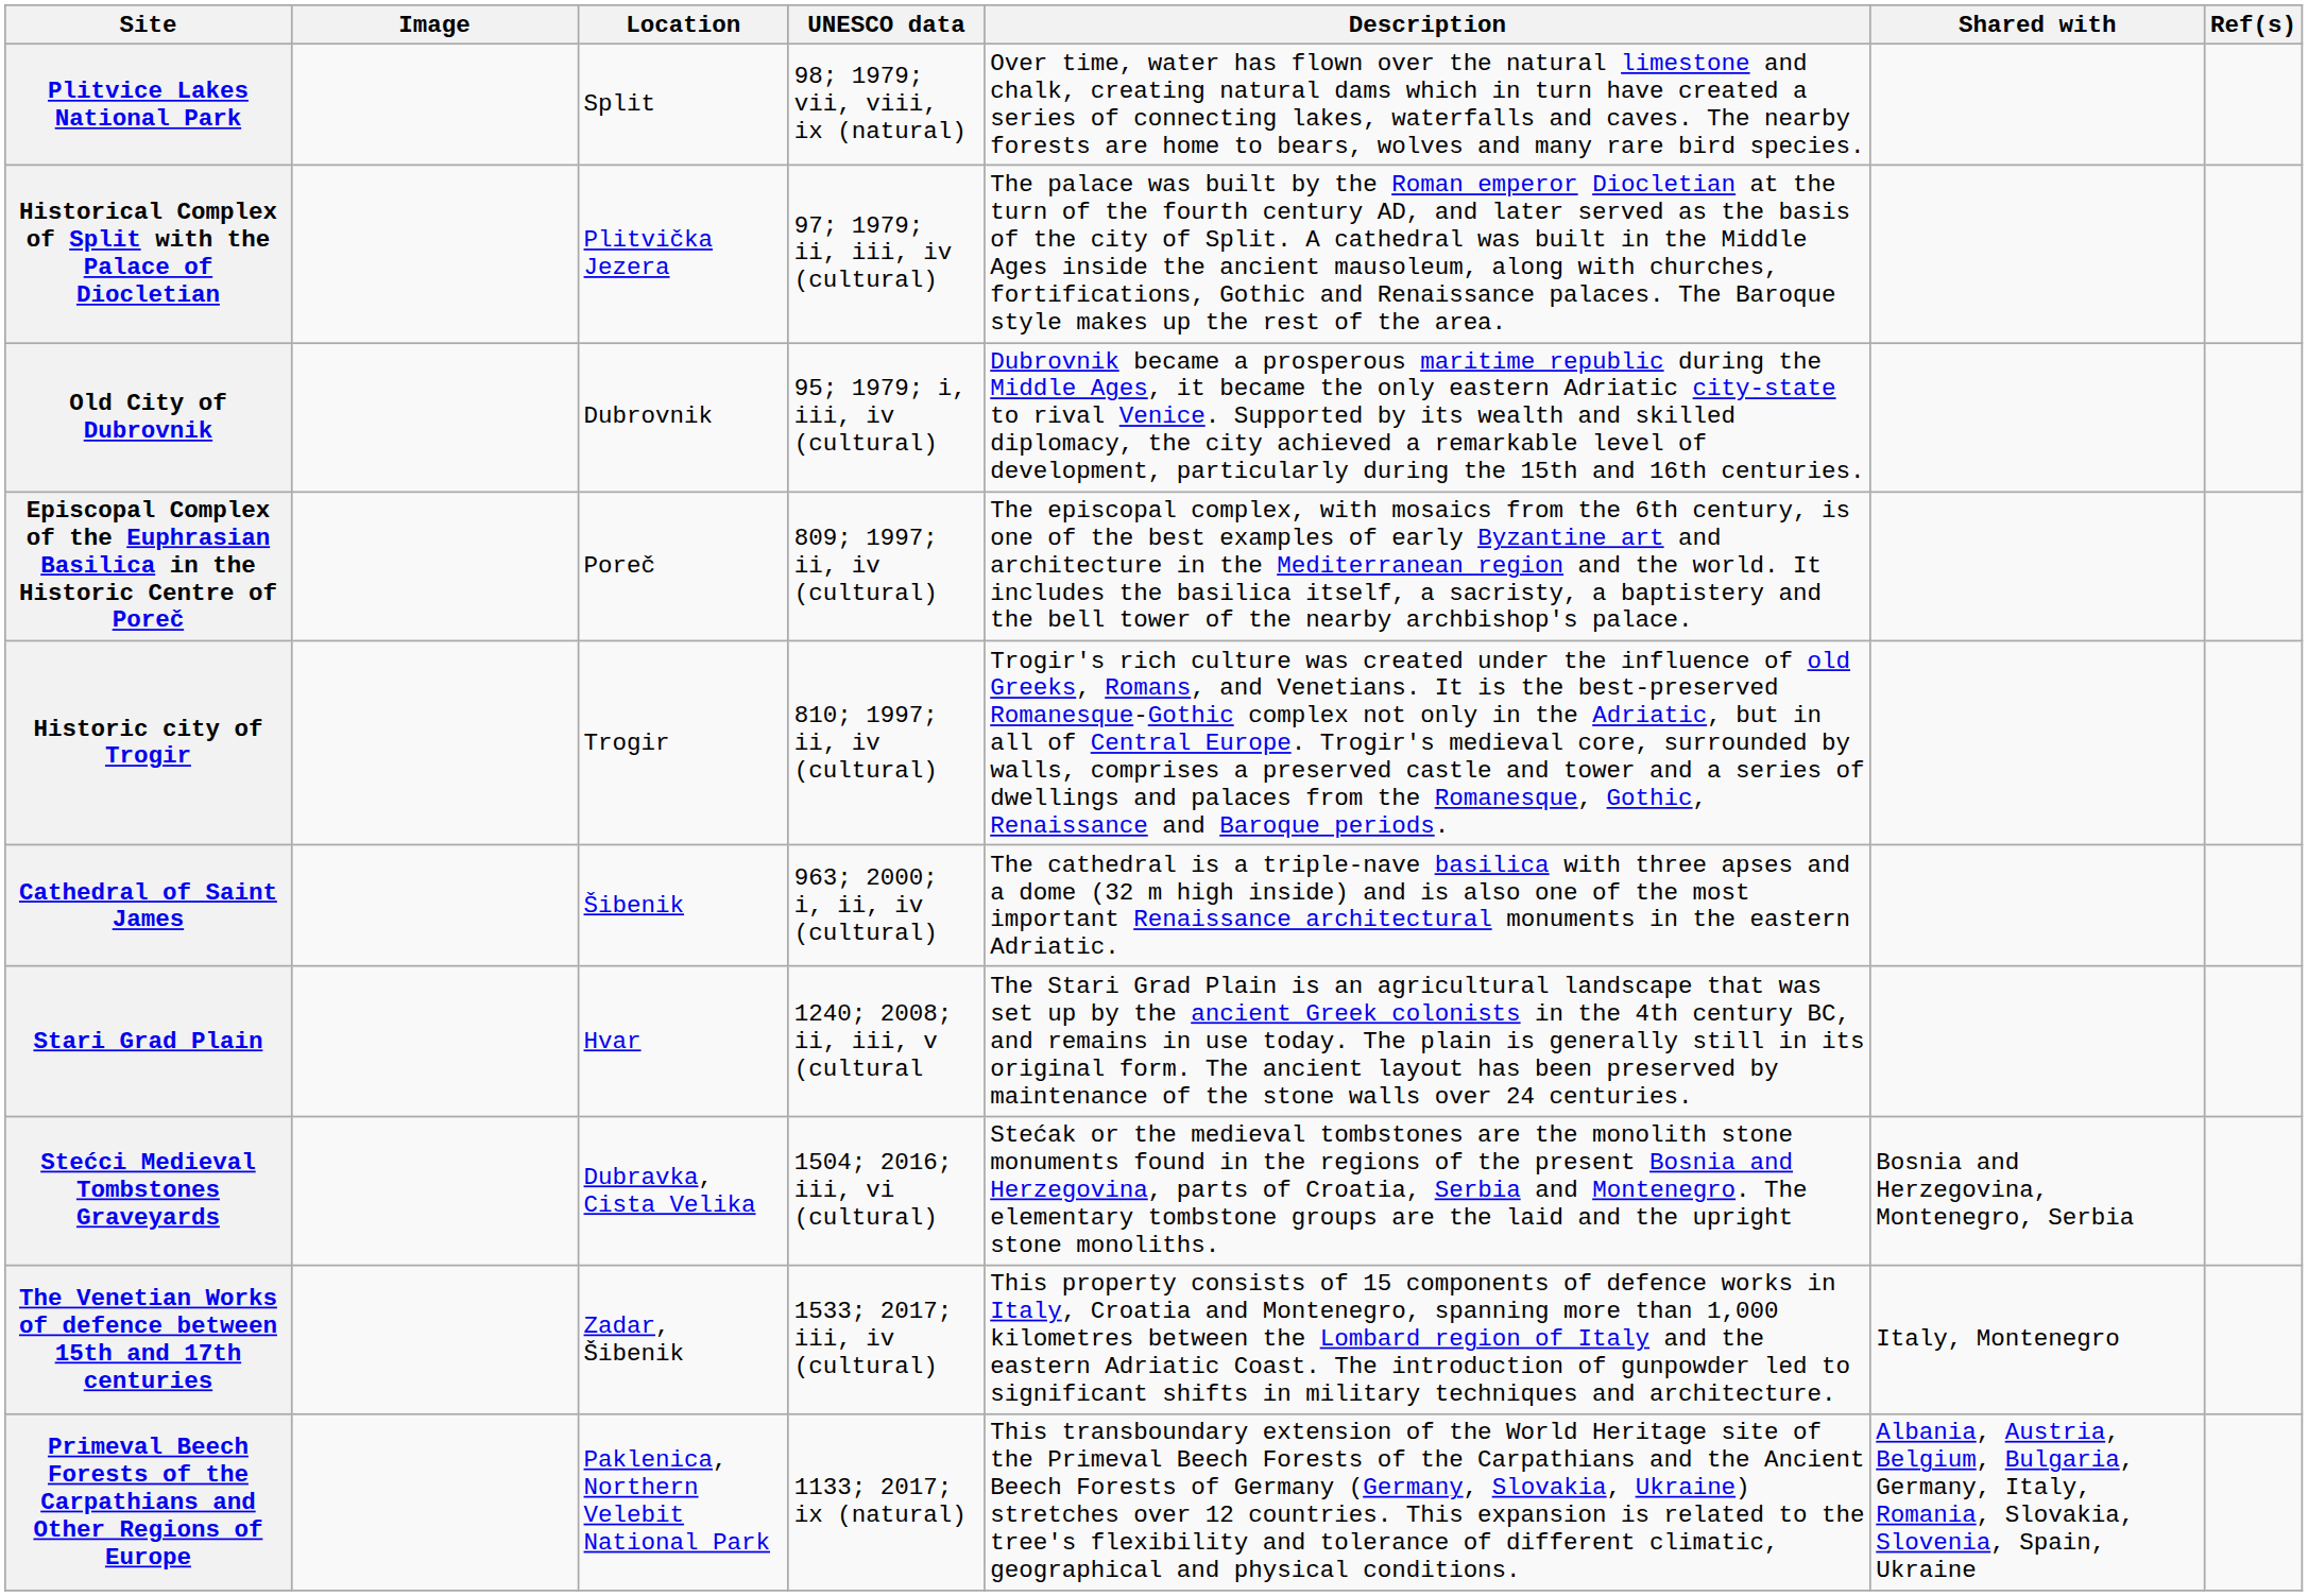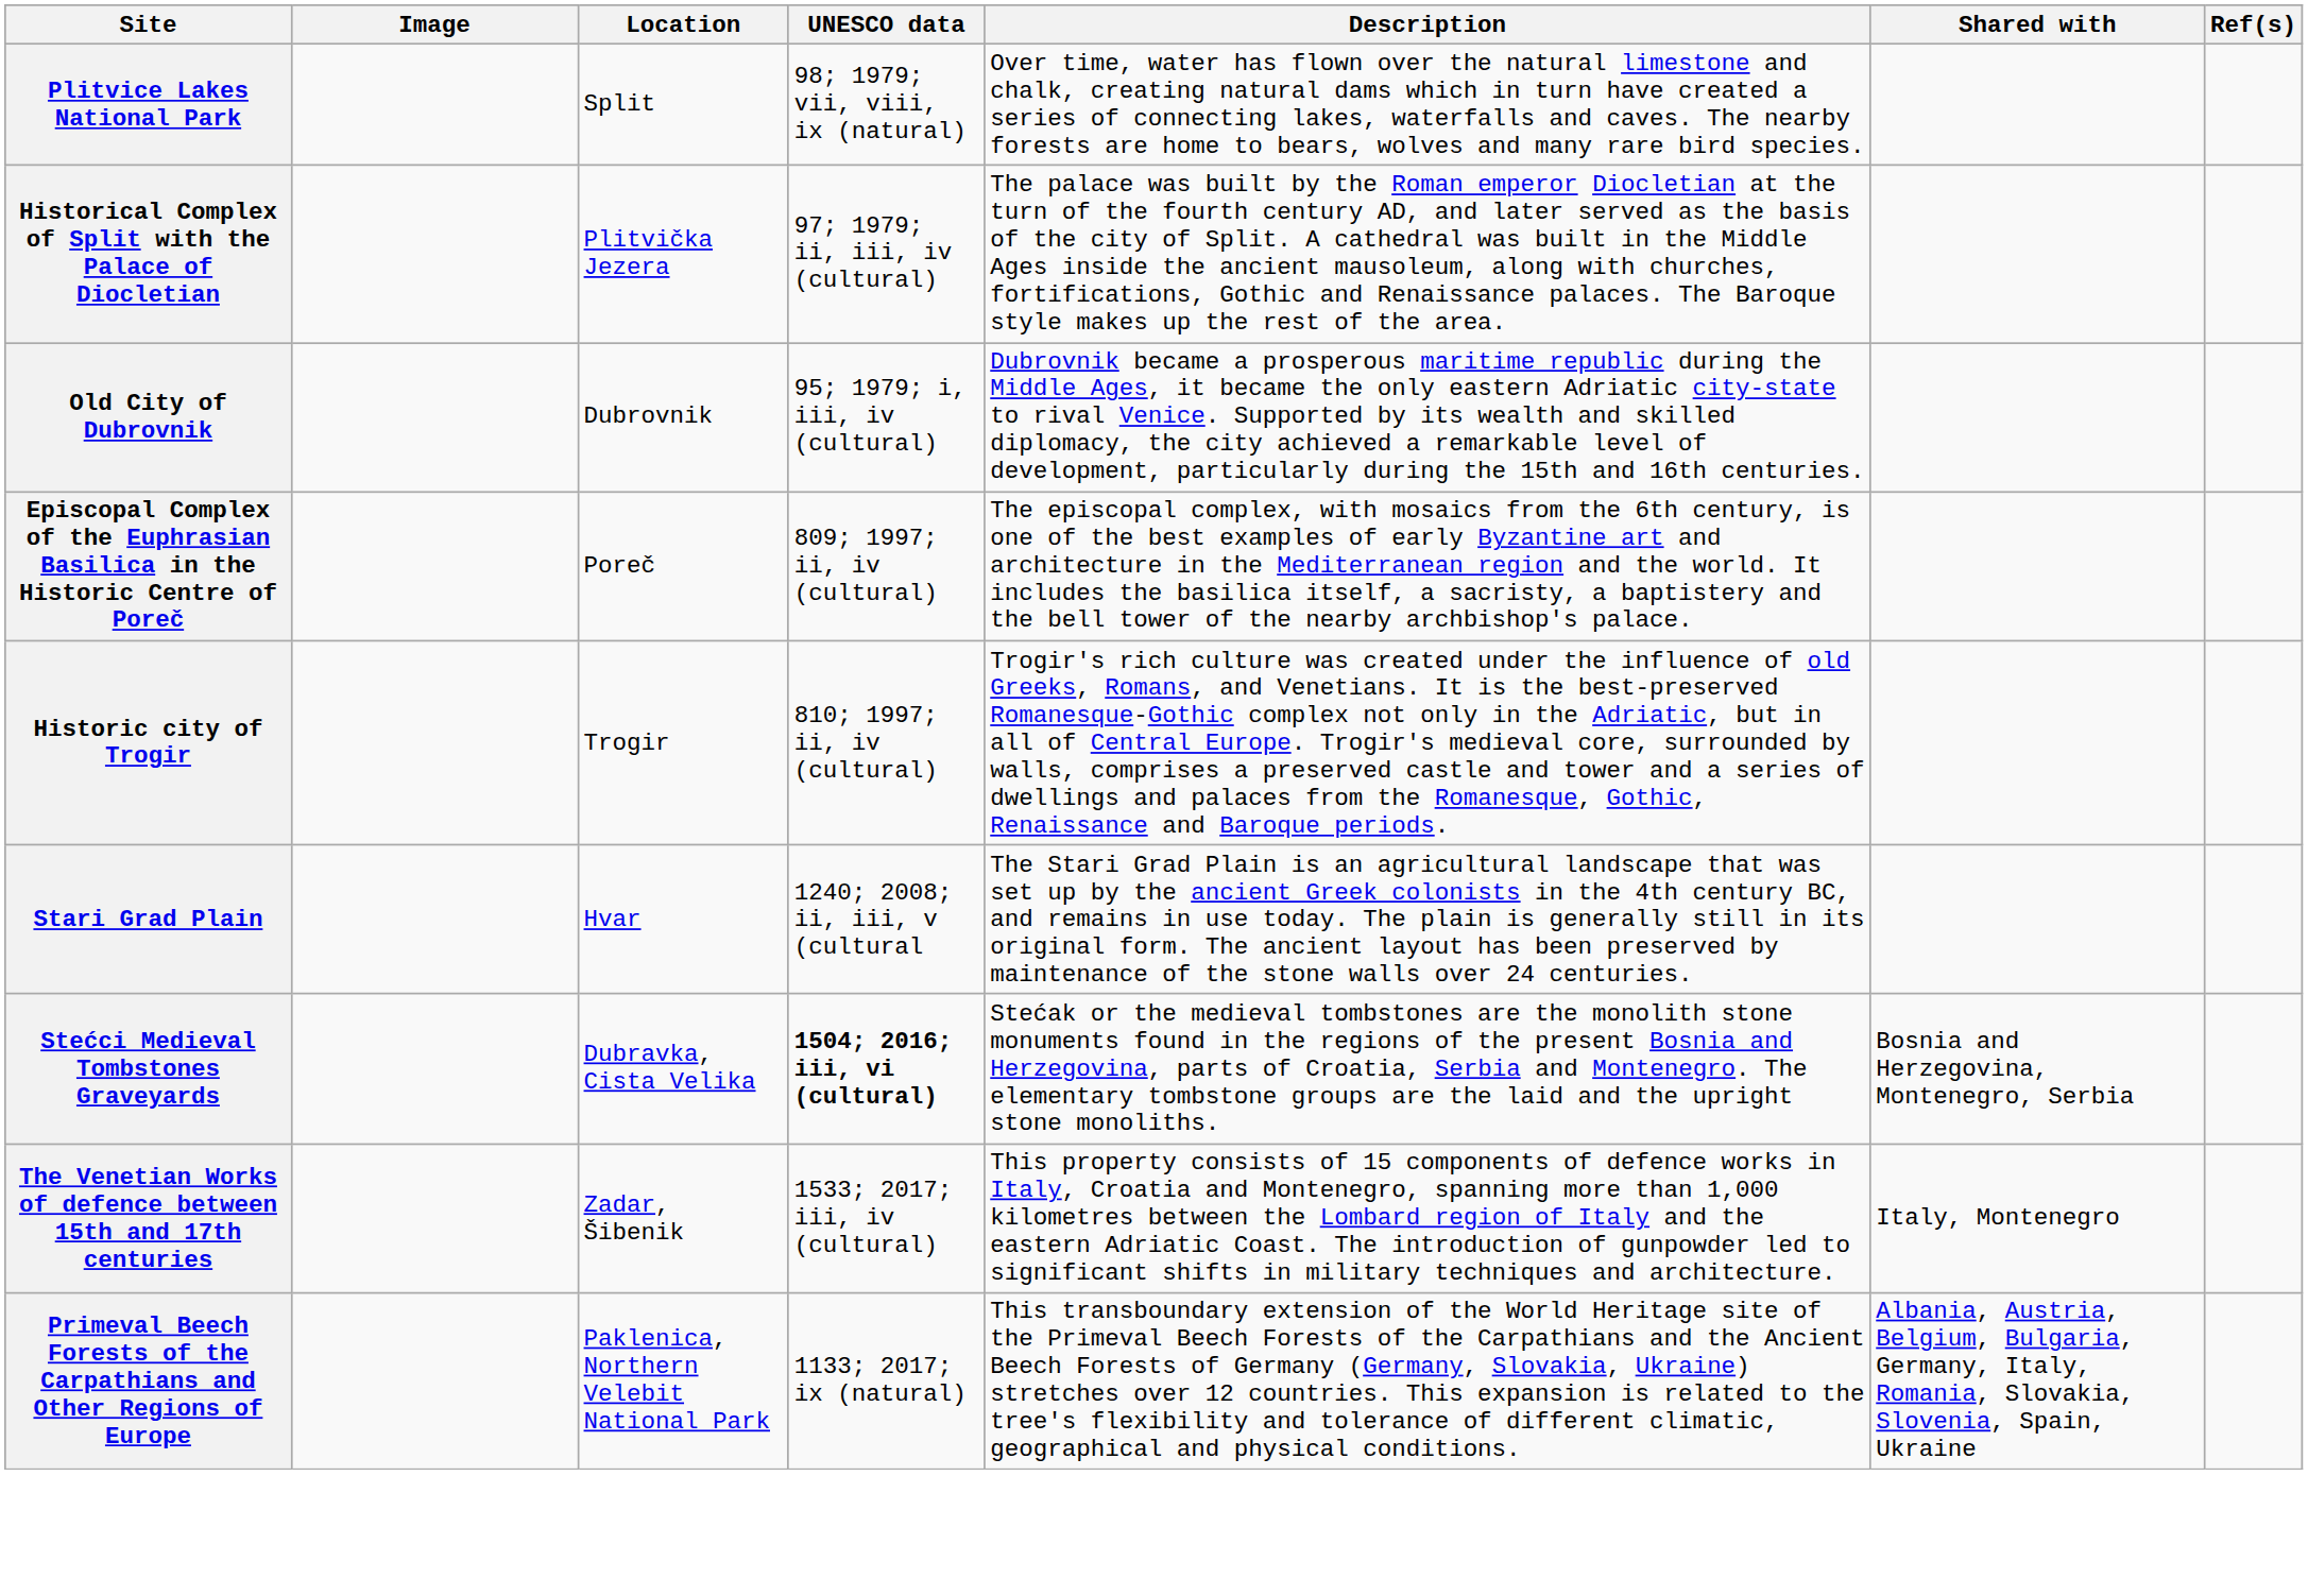- row: Cathedral of Saint James | Šibenik | 963; 2000; i, ii, iv (cultural) | The cathedral is a triple-nave basilica with three apses and a dome (32 m high inside) and is also one of the most important Renaissance architectural monuments in the eastern Adriatic.
Stećci Medieval Tombstones Graveyards | UNESCO data: normal -> bold
